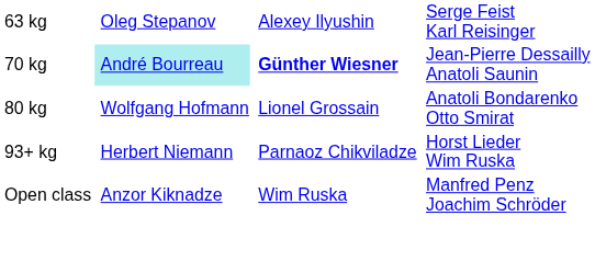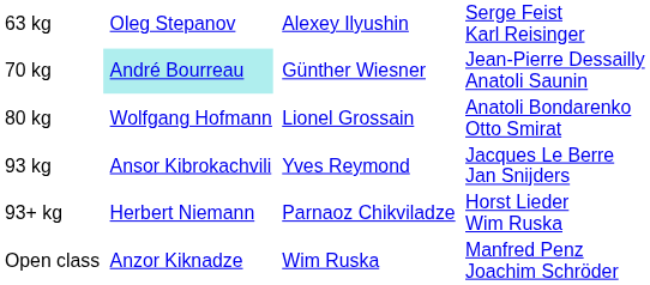70 kg | column 3: bold -> normal
+ row: 93 kg | Ansor Kibrokachvili | Yves Reymond | Jacques Le Berre Jan Snijders
